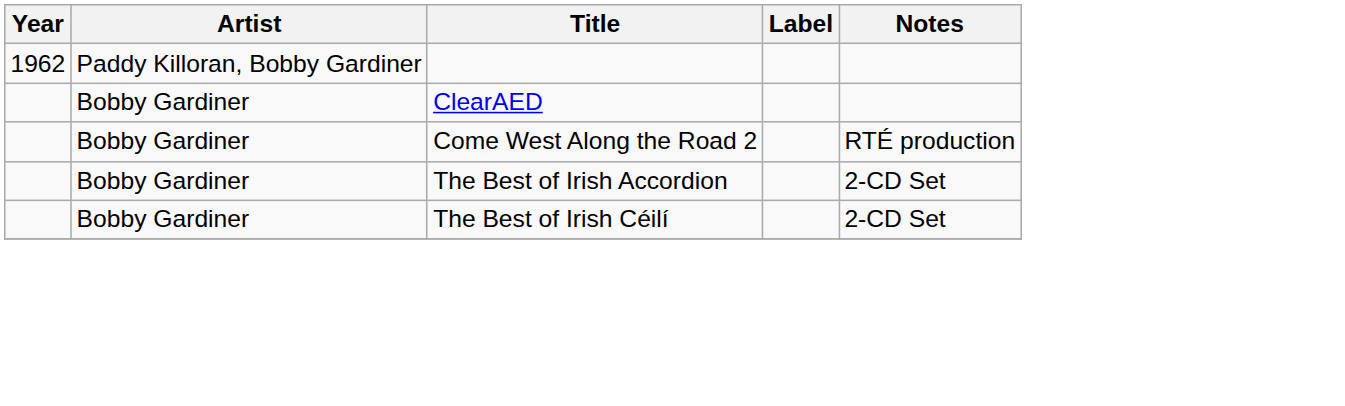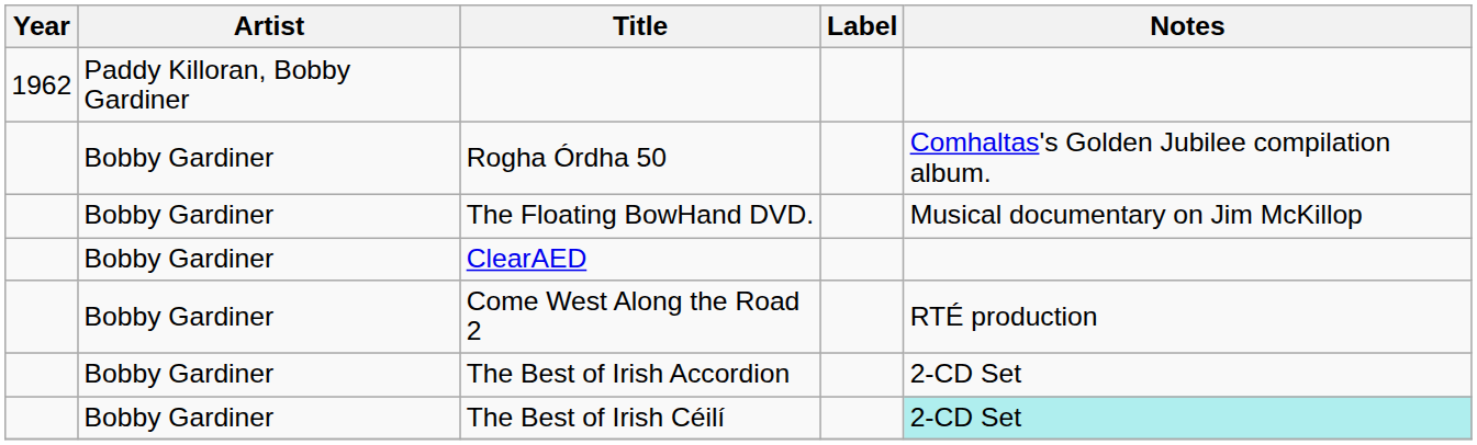+ row: Bobby Gardiner | Rogha Órdha 50 | Comhaltas's Golden Jubilee compilation album.
+ row: Bobby Gardiner | The Floating BowHand DVD. | Musical documentary on Jim McKillop
The Best of Irish Céilí | Notes: no background -> paleturquoise background
